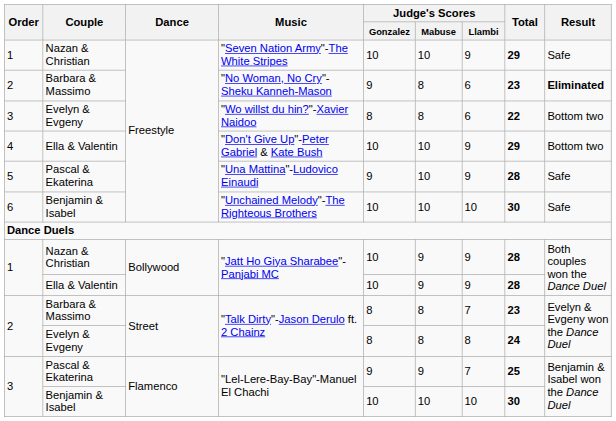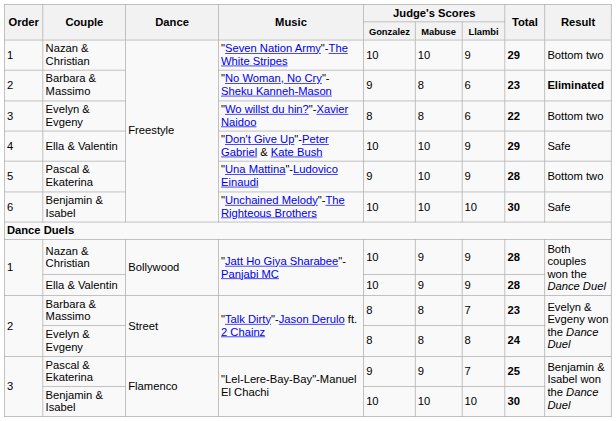"Seven Nation Army"-The White Stripes | Result: Safe -> Bottom two
"Don't Give Up"-Peter Gabriel & Kate Bush | Result: Bottom two -> Safe
"Una Mattina"-Ludovico Einaudi | Result: Safe -> Bottom two
